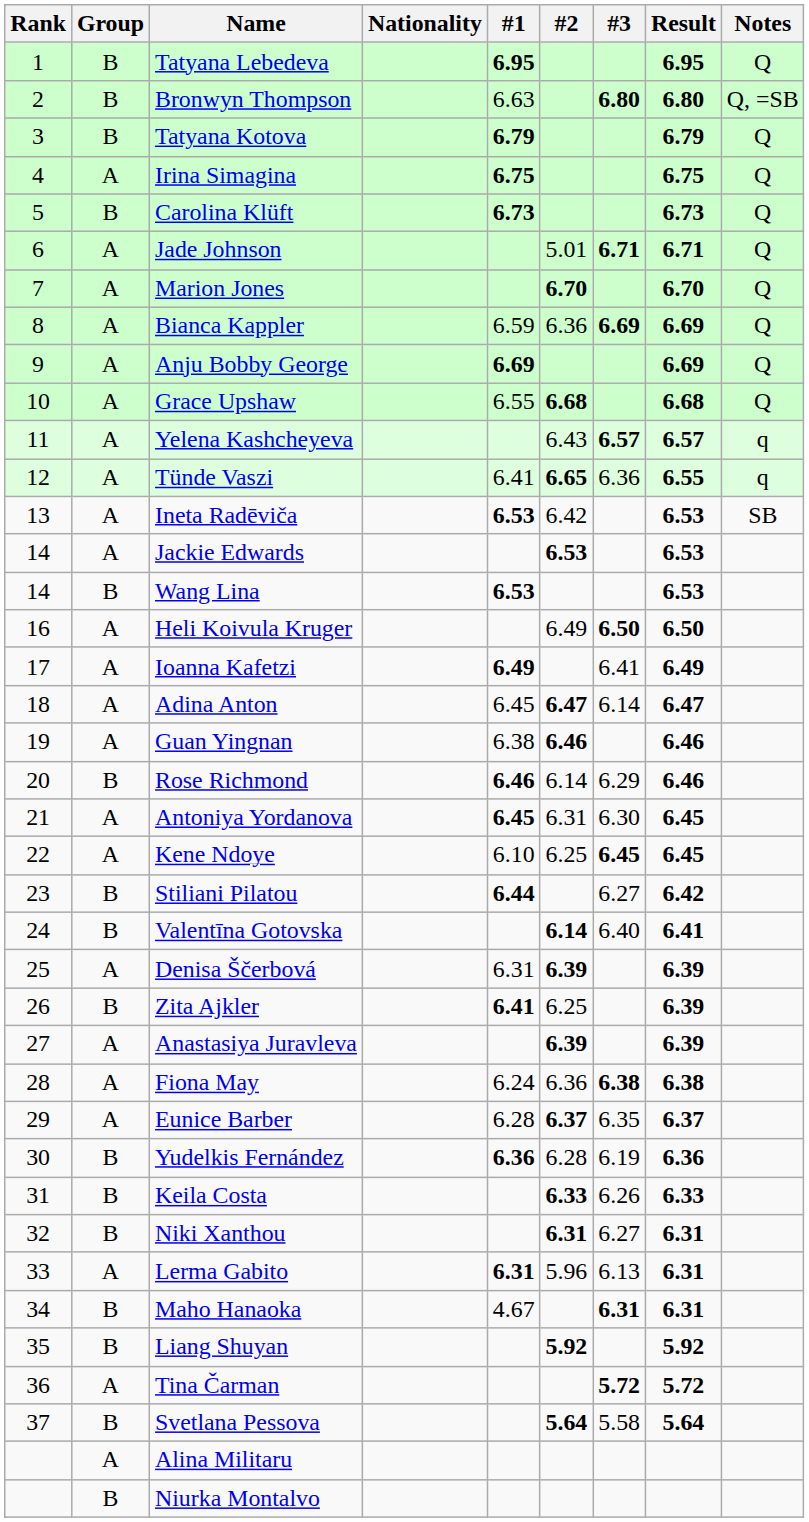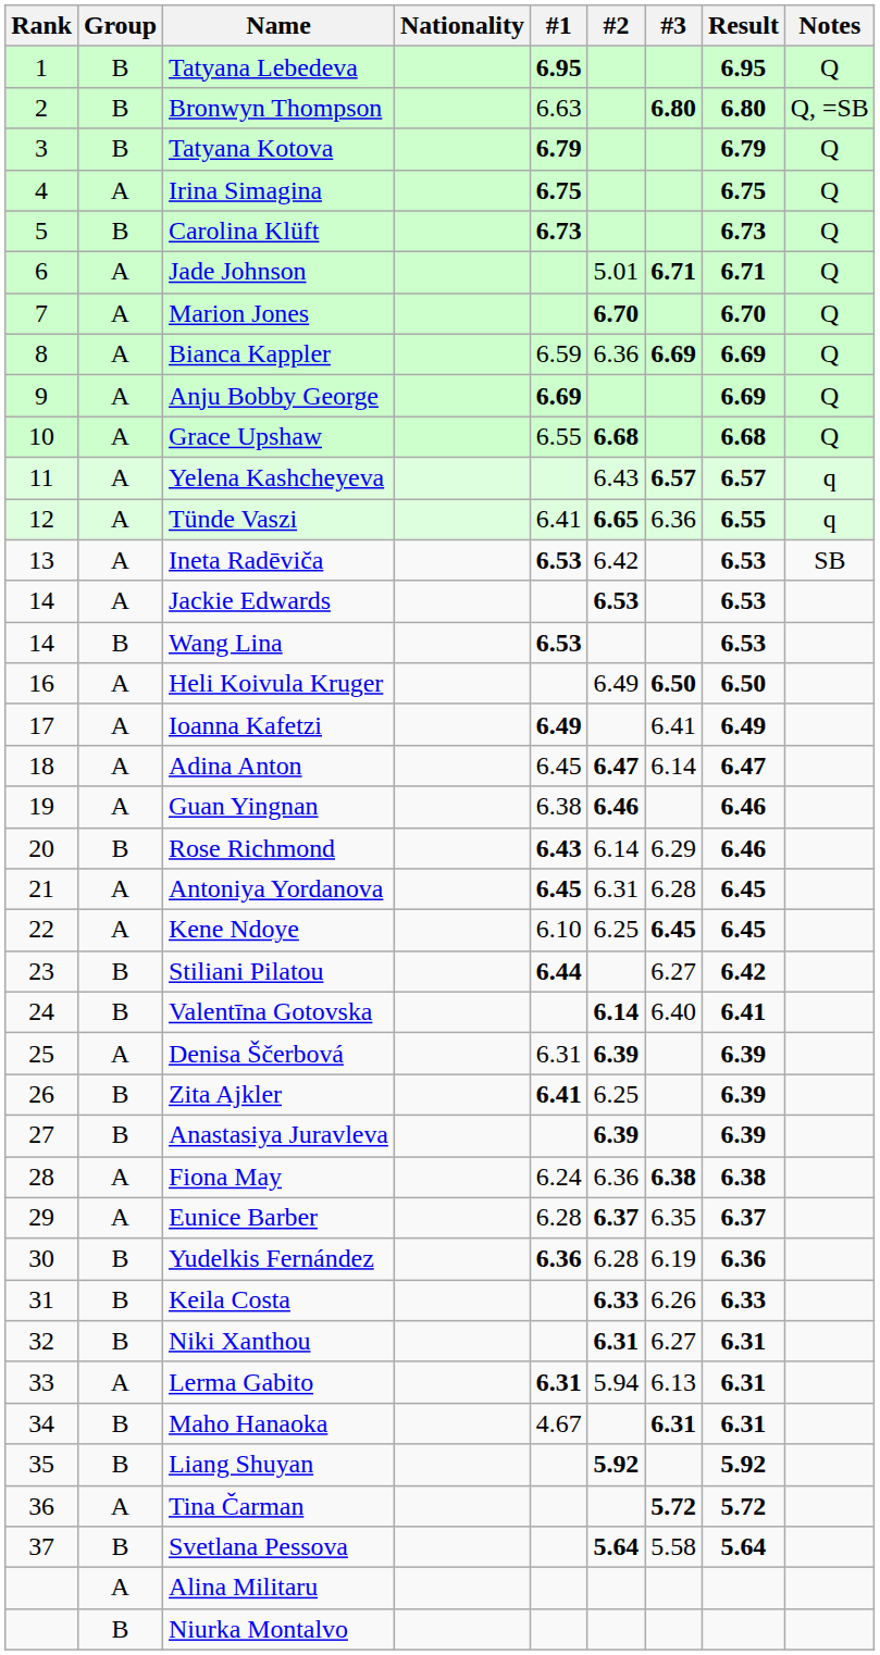Rose Richmond | #1: 6.46 -> 6.43
Antoniya Yordanova | #3: 6.30 -> 6.28
Anastasiya Juravleva | Group: A -> B
Lerma Gabito | #2: 5.96 -> 5.94
